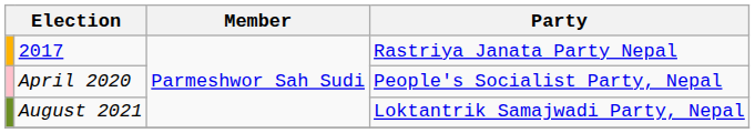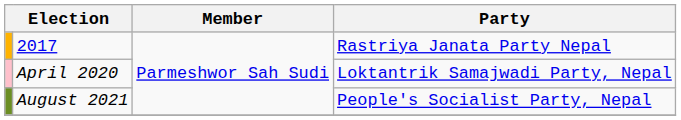April 2020 | Party: People's Socialist Party, Nepal -> Loktantrik Samajwadi Party, Nepal
August 2021 | Party: Loktantrik Samajwadi Party, Nepal -> People's Socialist Party, Nepal
